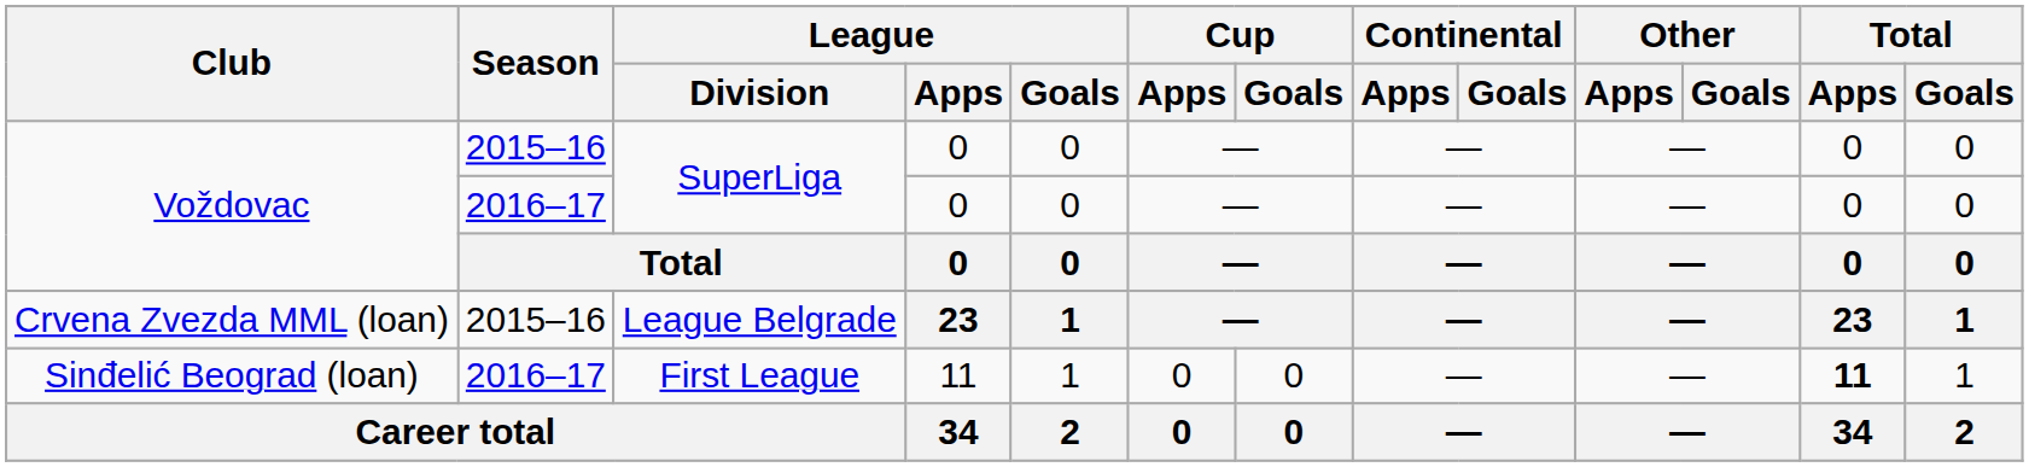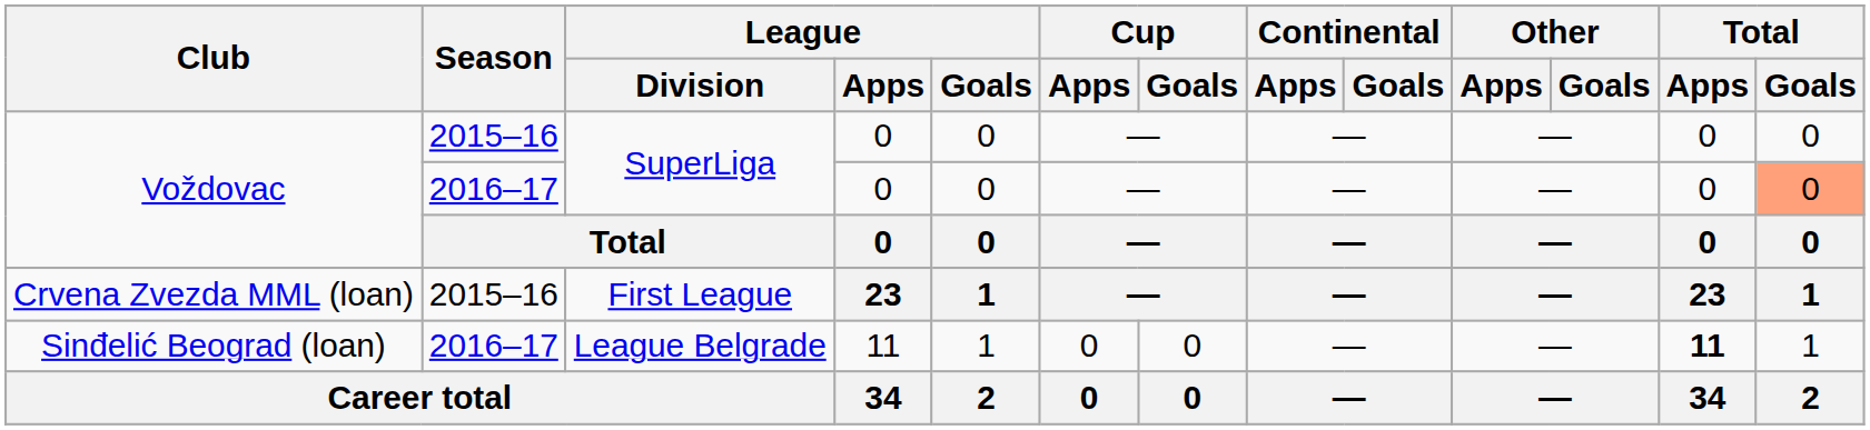Voždovac / 2016–17 | Total / Goals: no background -> lightsalmon background
Crvena Zvezda MML (loan) | League / Division: League Belgrade -> First League
Sinđelić Beograd (loan) | League / Division: First League -> League Belgrade
